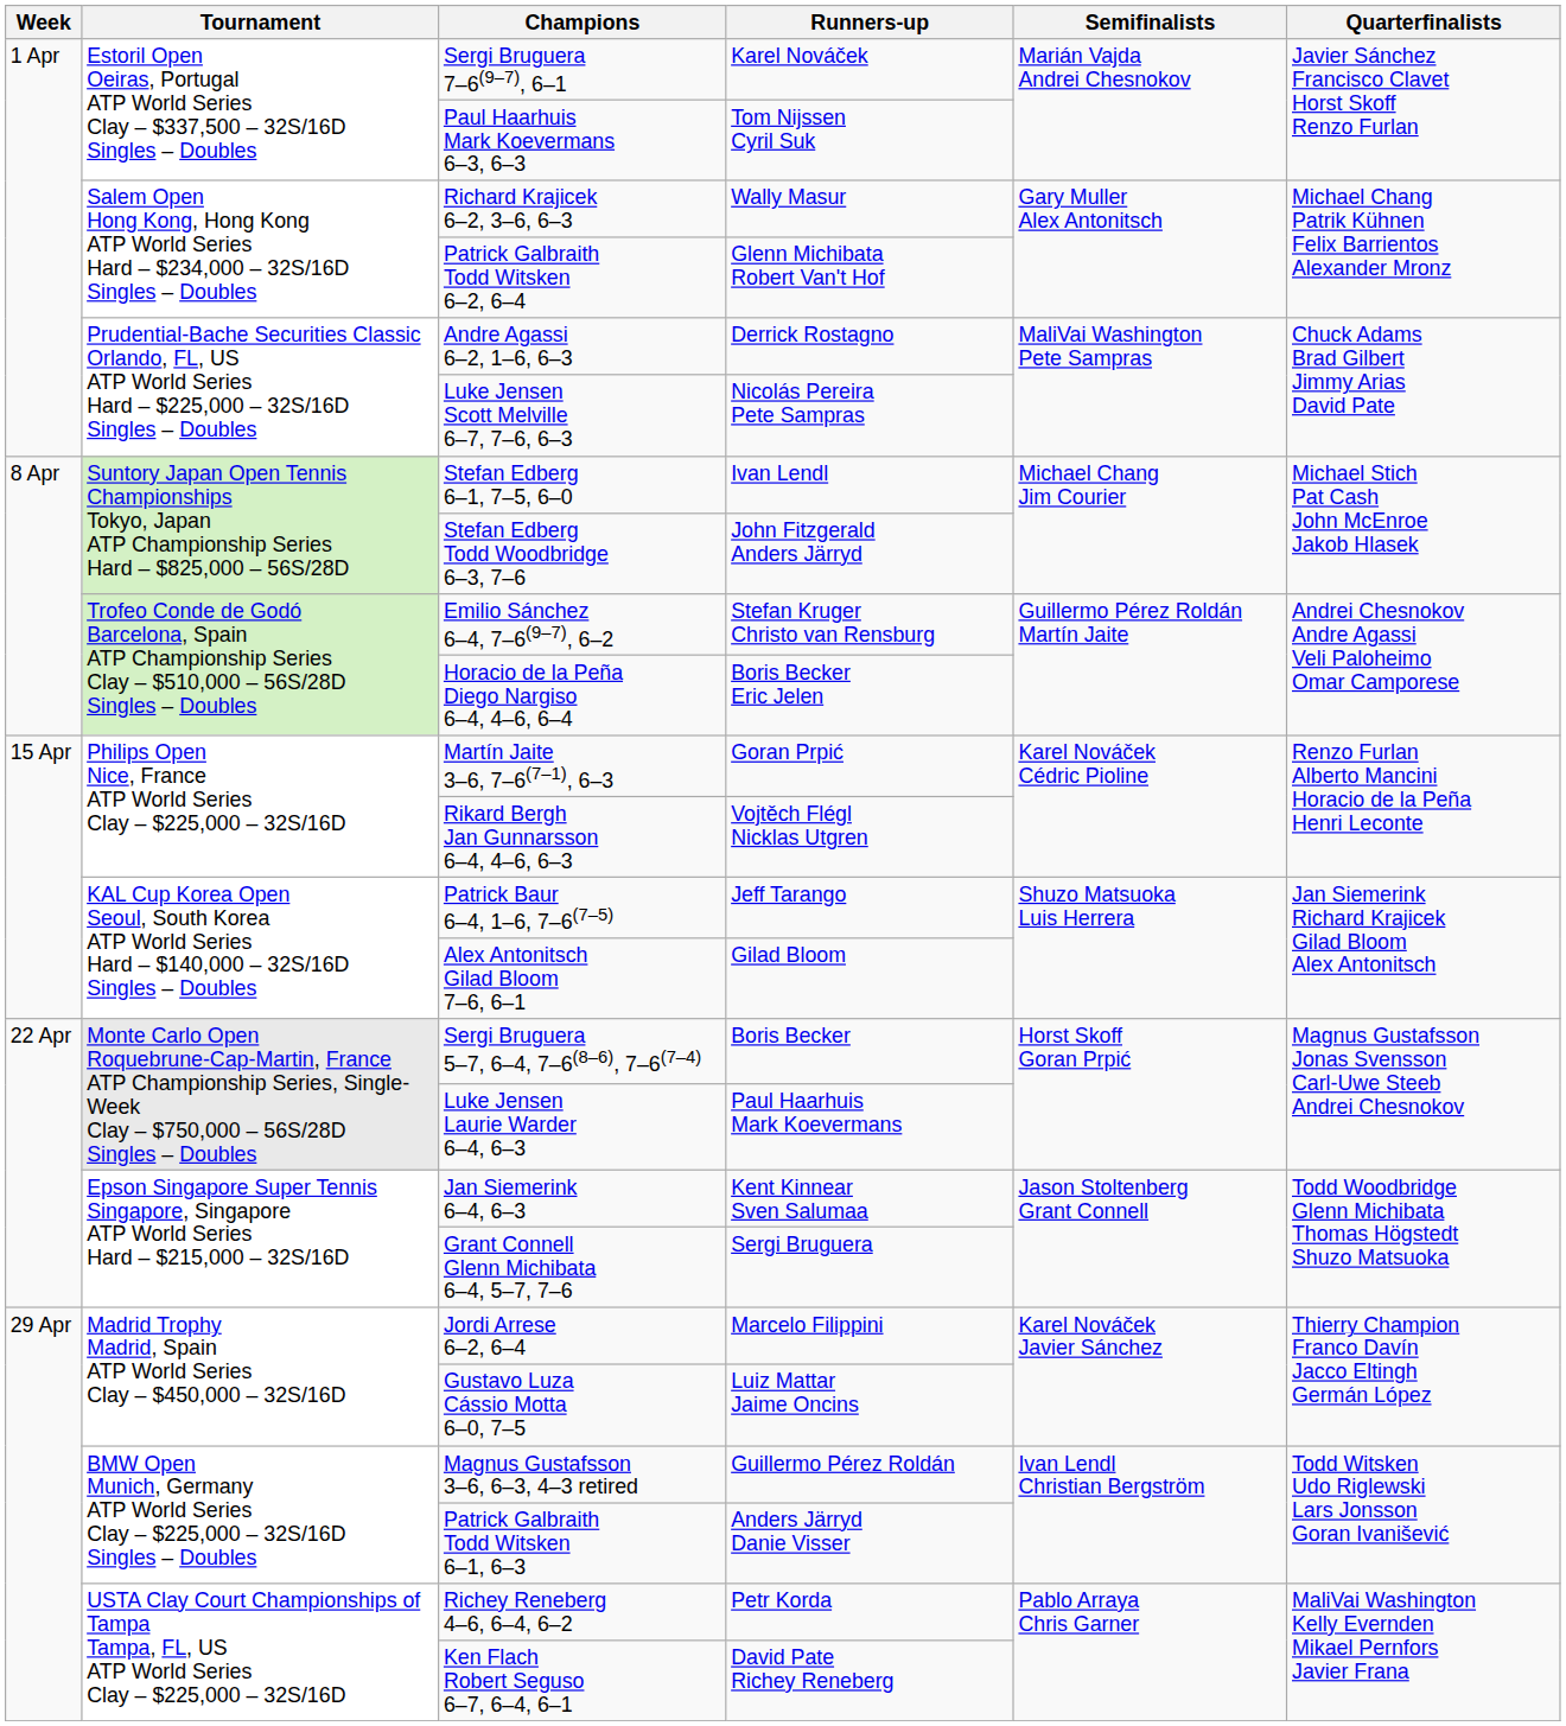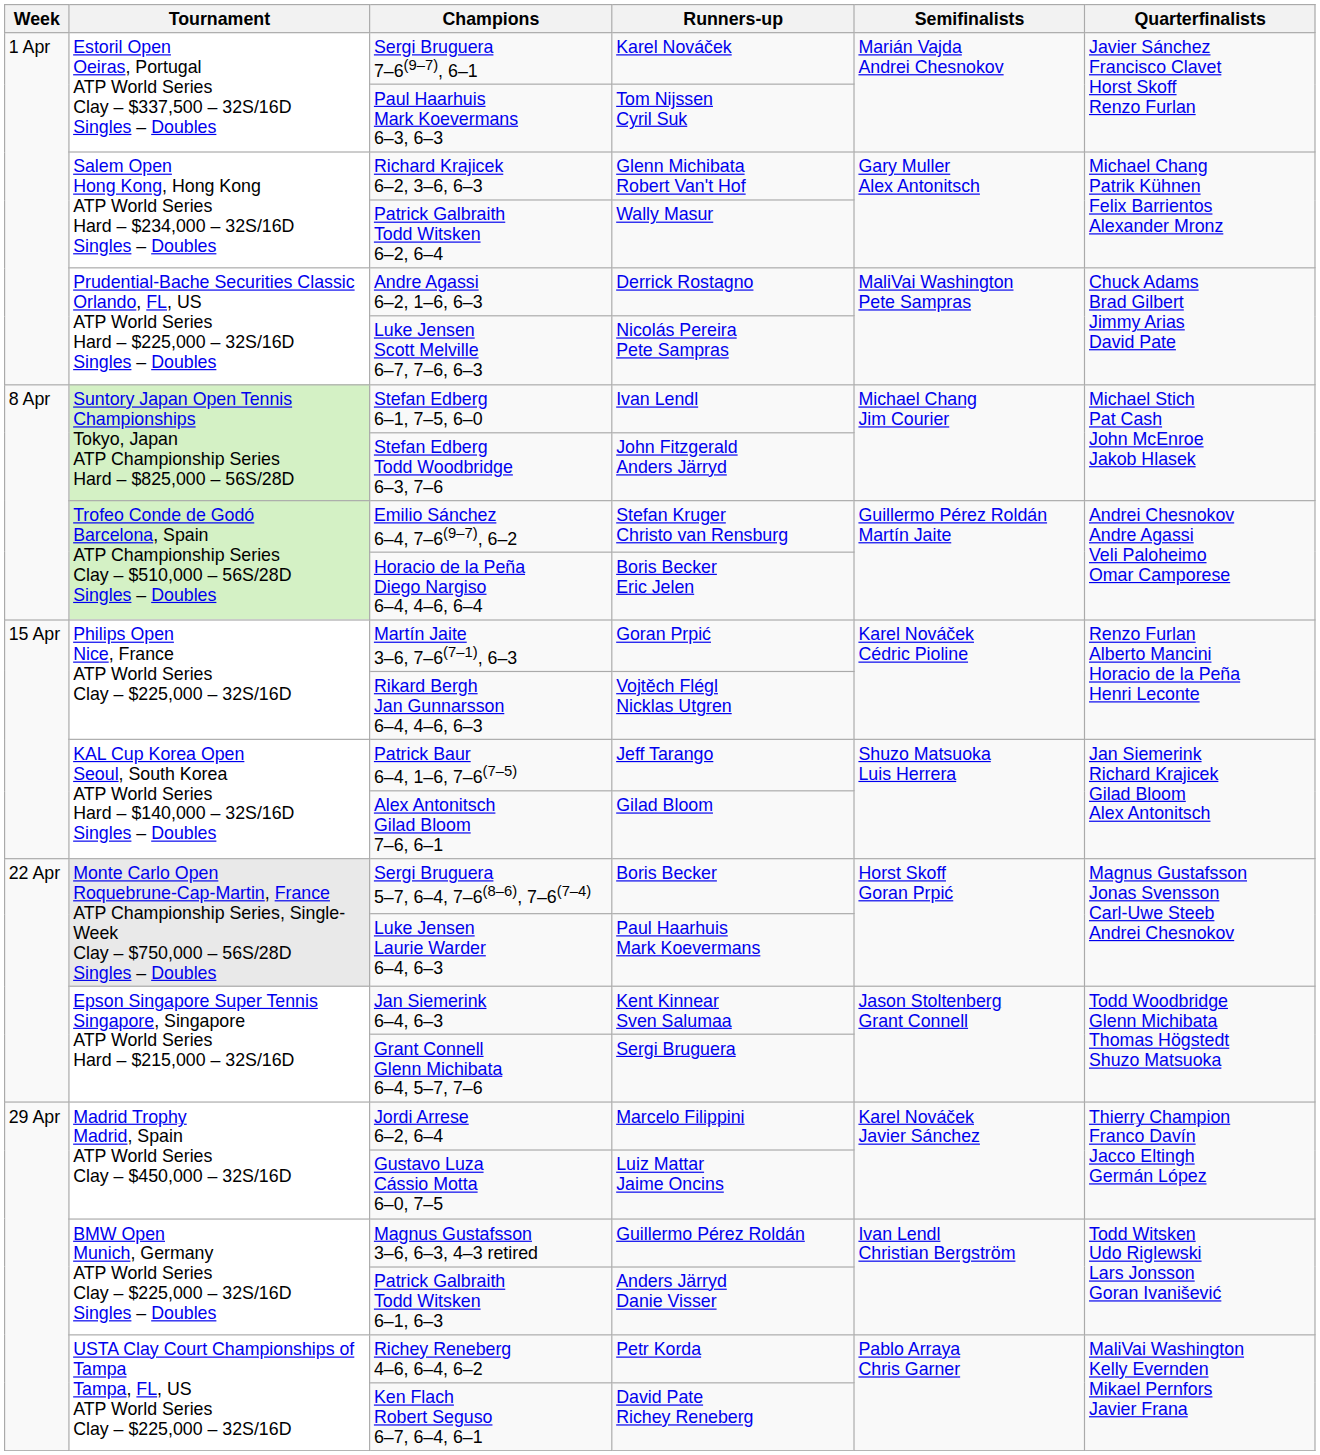Richard Krajicek 6–2, 3–6, 6–3 | Runners-up: Wally Masur -> Glenn Michibata Robert Van't Hof
Patrick Galbraith Todd Witsken 6–2, 6–4 | Runners-up: Glenn Michibata Robert Van't Hof -> Wally Masur
